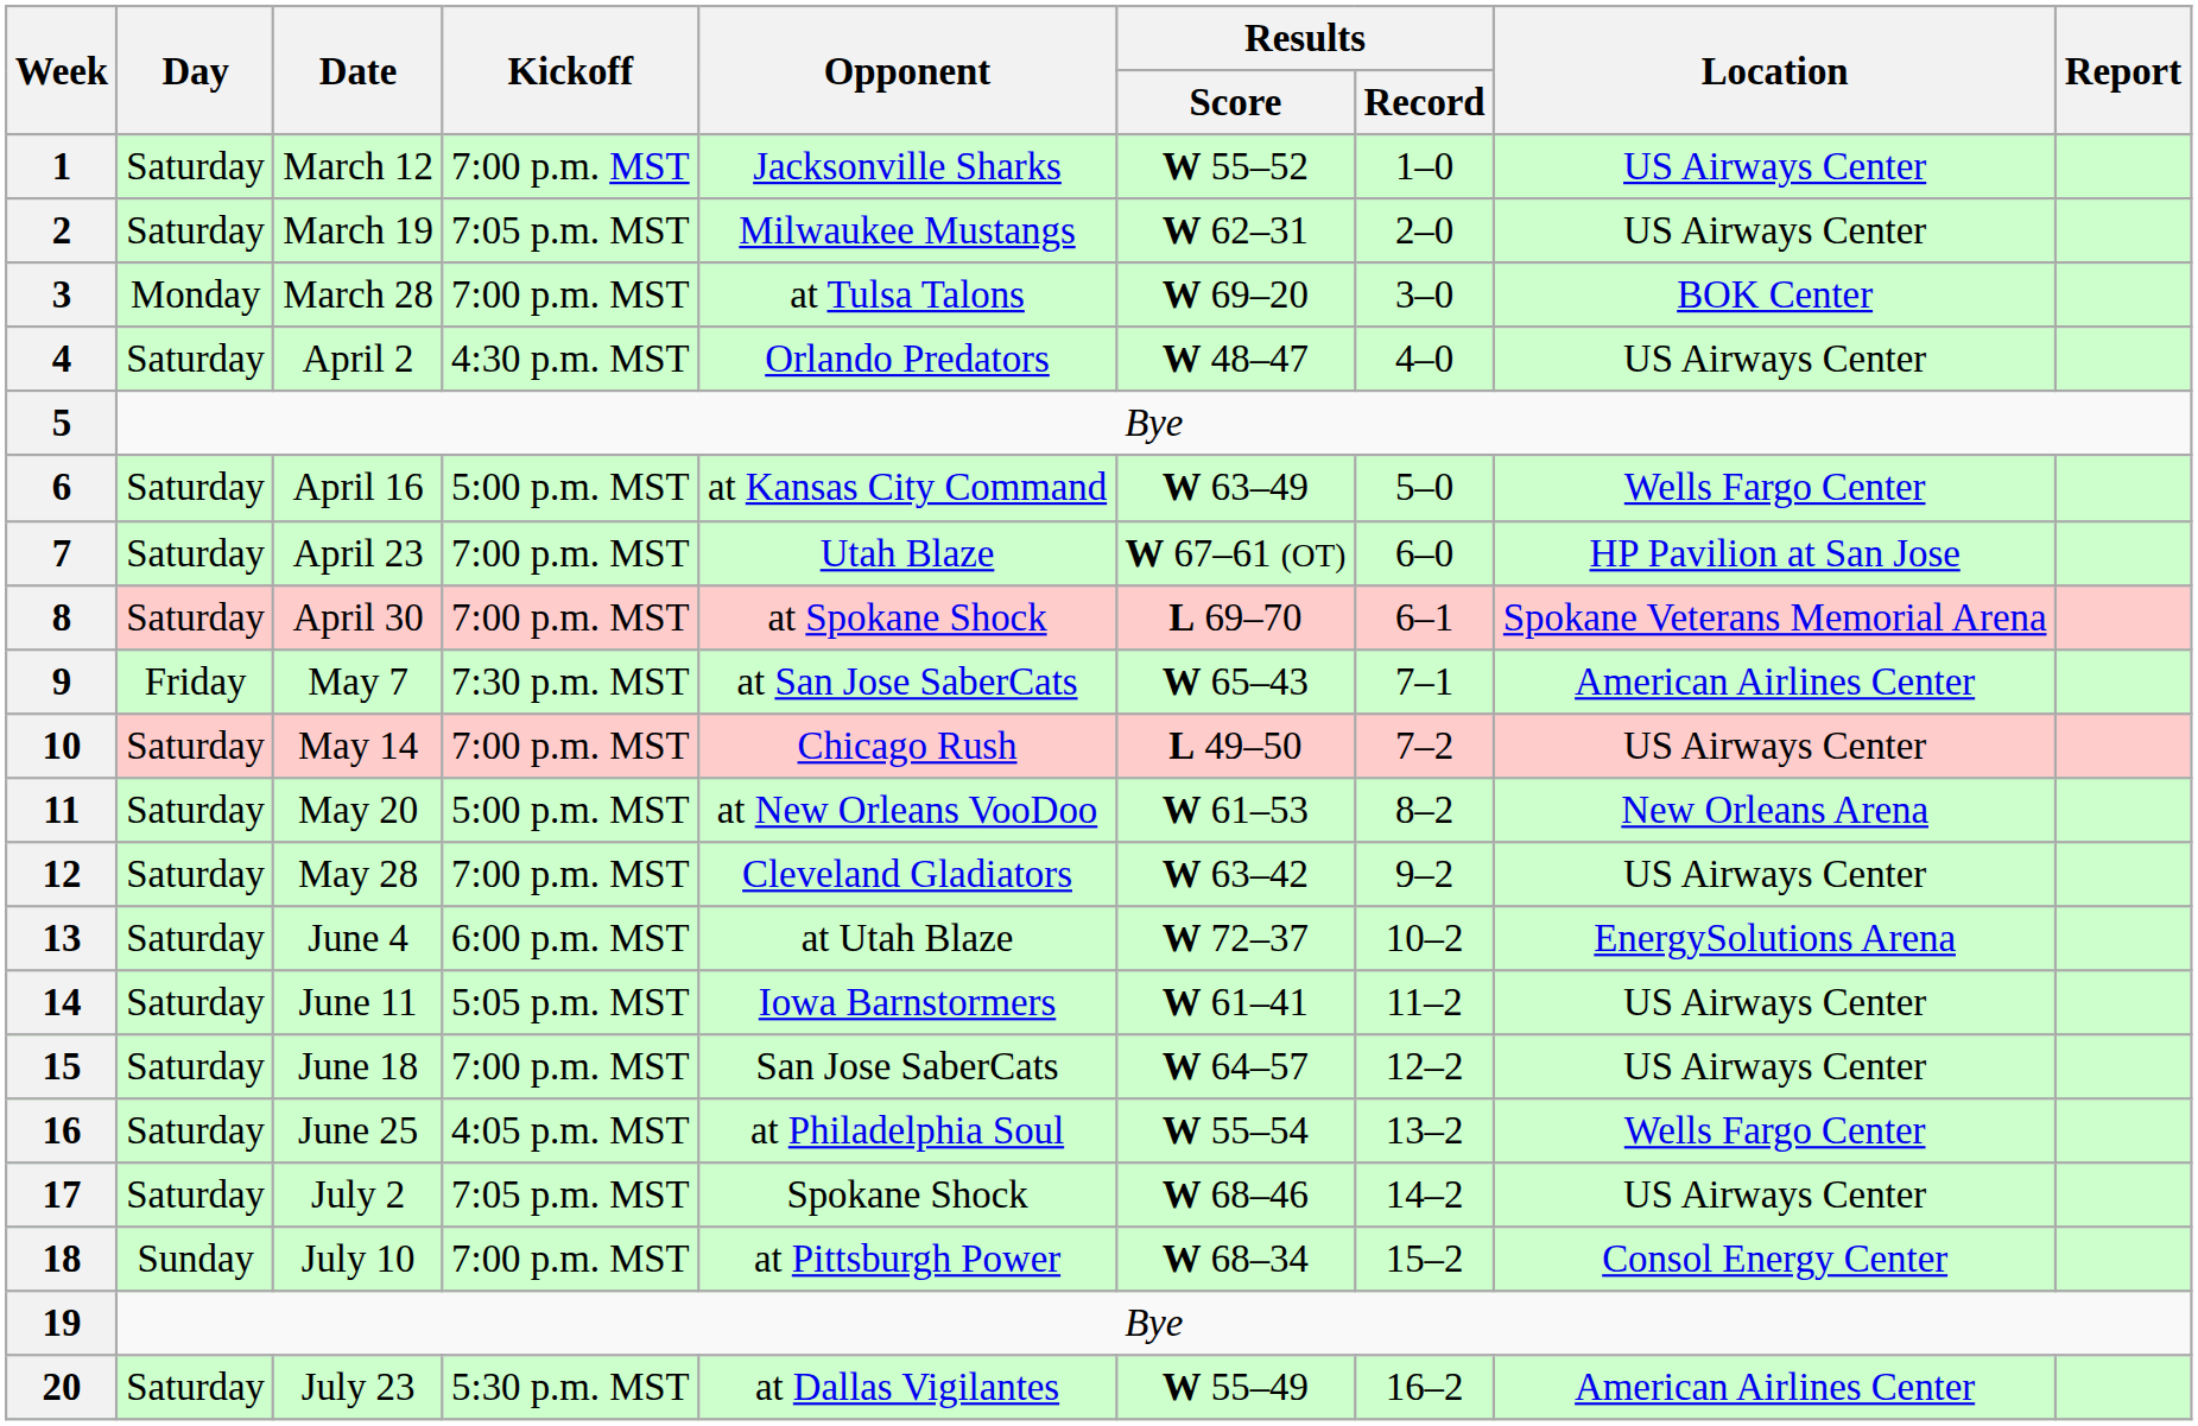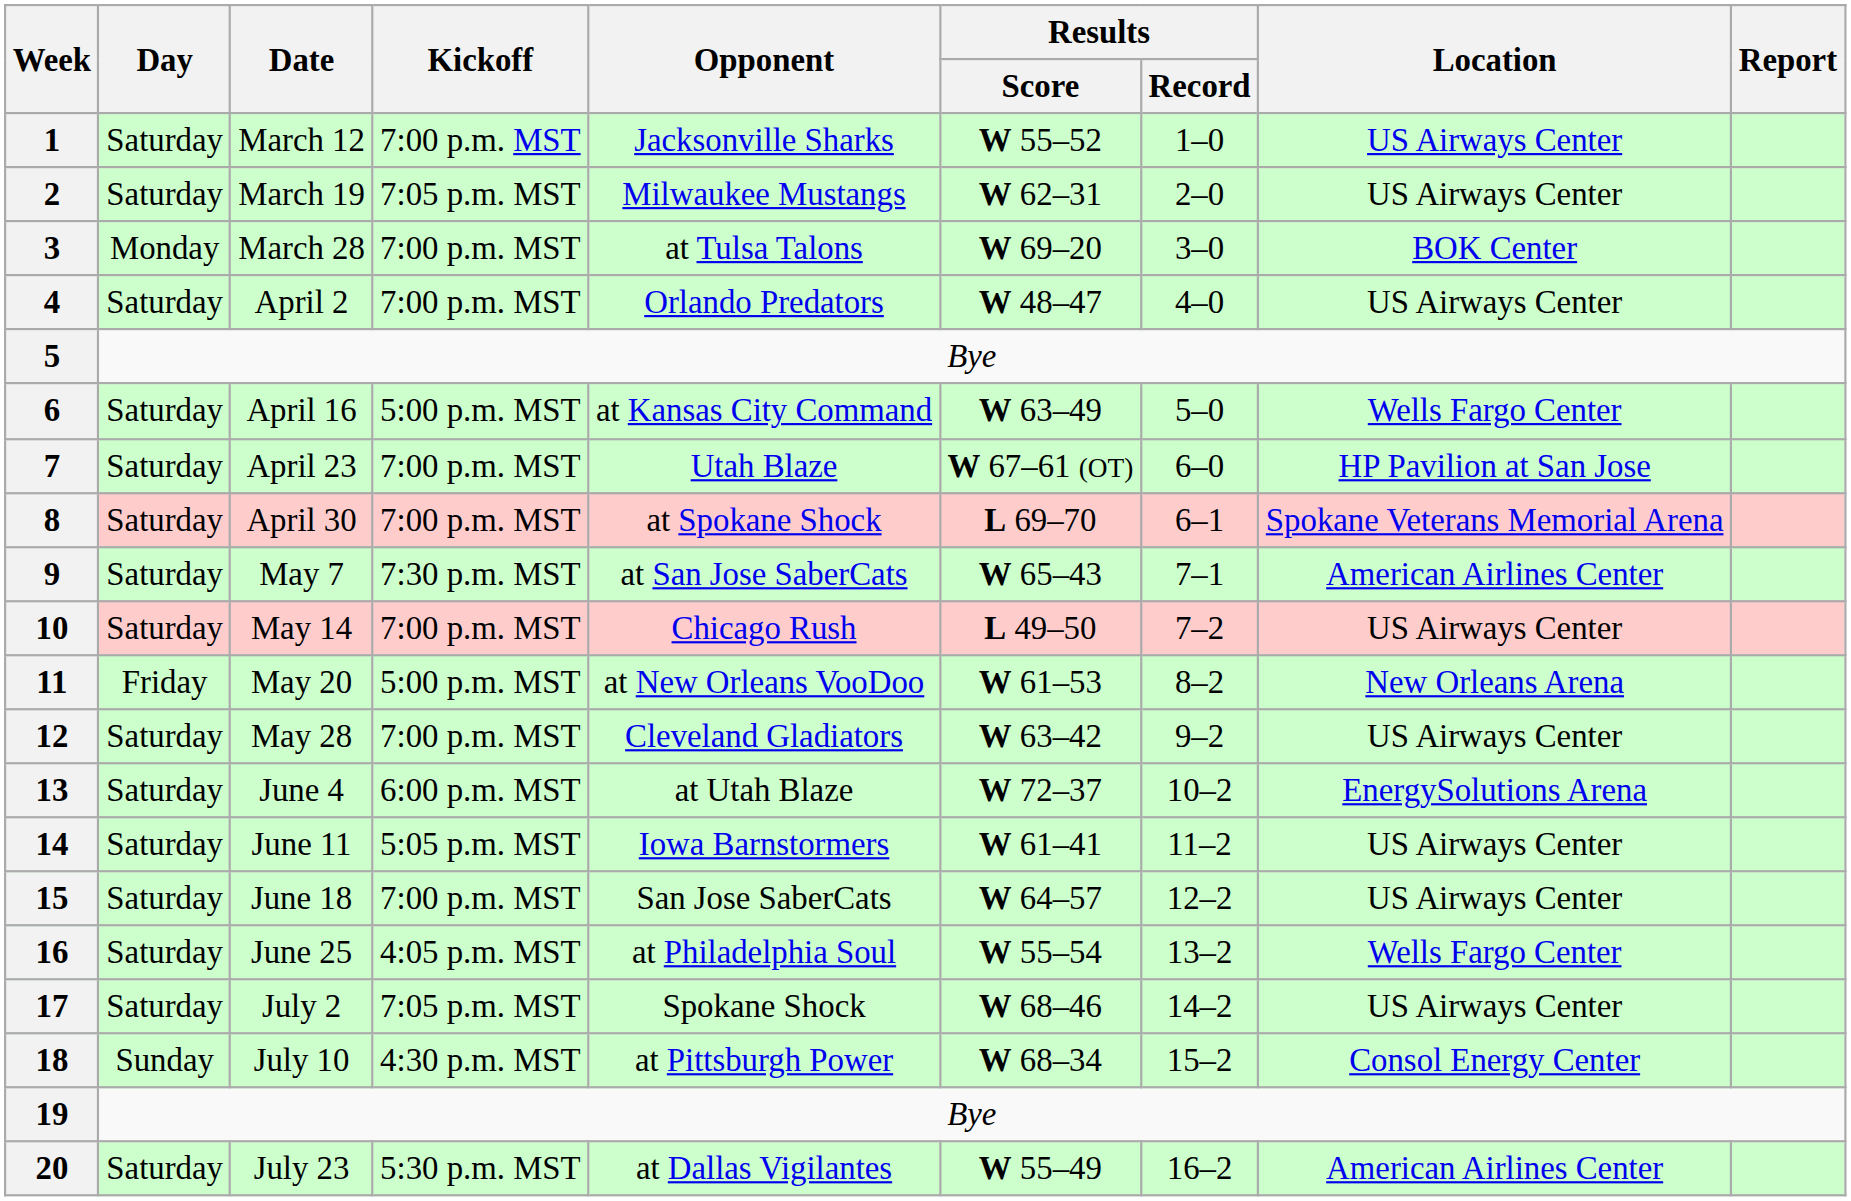4 | Kickoff: 4:30 p.m. MST -> 7:00 p.m. MST
9 | Day: Friday -> Saturday
11 | Day: Saturday -> Friday
18 | Kickoff: 7:00 p.m. MST -> 4:30 p.m. MST
